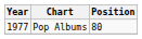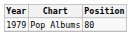Pop Albums | Year: 1977 -> 1979
